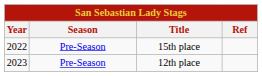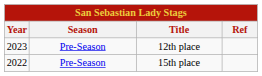rows swapped: 15th place <-> 12th place
